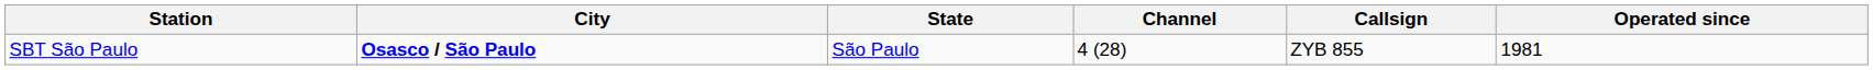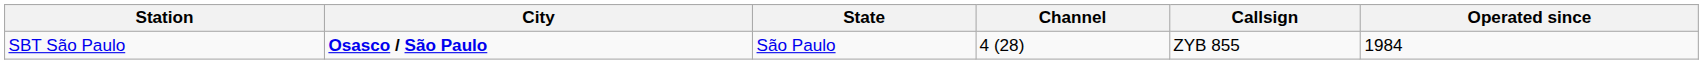SBT São Paulo | Operated since: 1981 -> 1984
